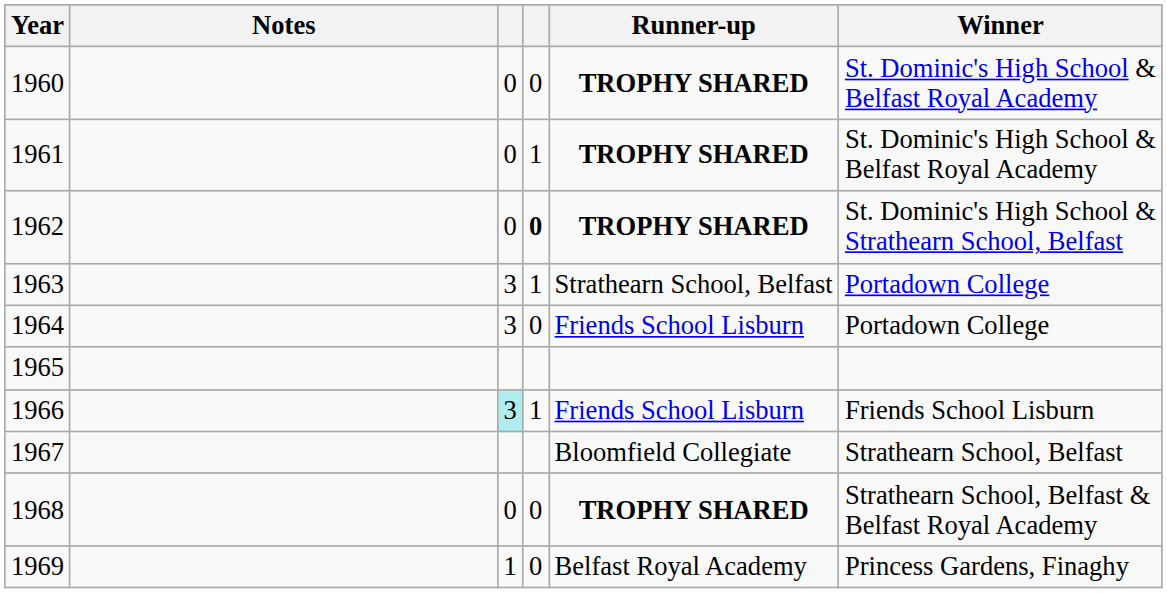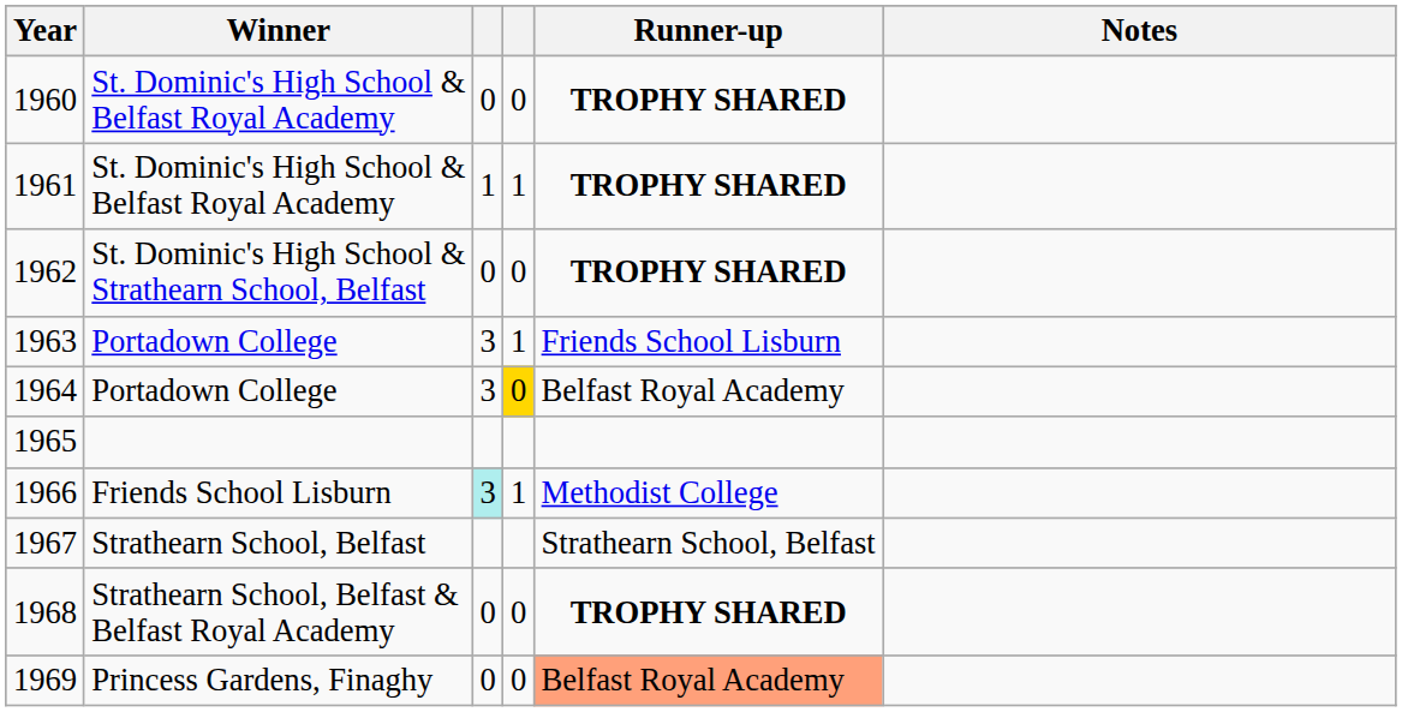columns swapped: Winner <-> Notes
1961 | column 3: 0 -> 1
1962 | column 4: bold -> normal
1963 | Runner-up: Strathearn School, Belfast -> Friends School Lisburn
1964 | column 4: no background -> gold background
1964 | Runner-up: Friends School Lisburn -> Belfast Royal Academy
1966 | Runner-up: Friends School Lisburn -> Methodist College
1967 | Runner-up: Bloomfield Collegiate -> Strathearn School, Belfast
1969 | column 3: 1 -> 0
1969 | Runner-up: no background -> lightsalmon background
